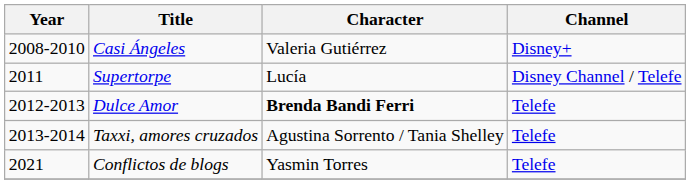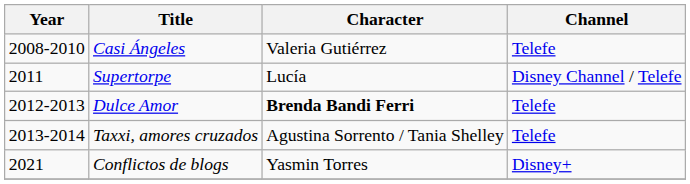Casi Ángeles | Channel: Disney+ -> Telefe
Conflictos de blogs | Channel: Telefe -> Disney+
